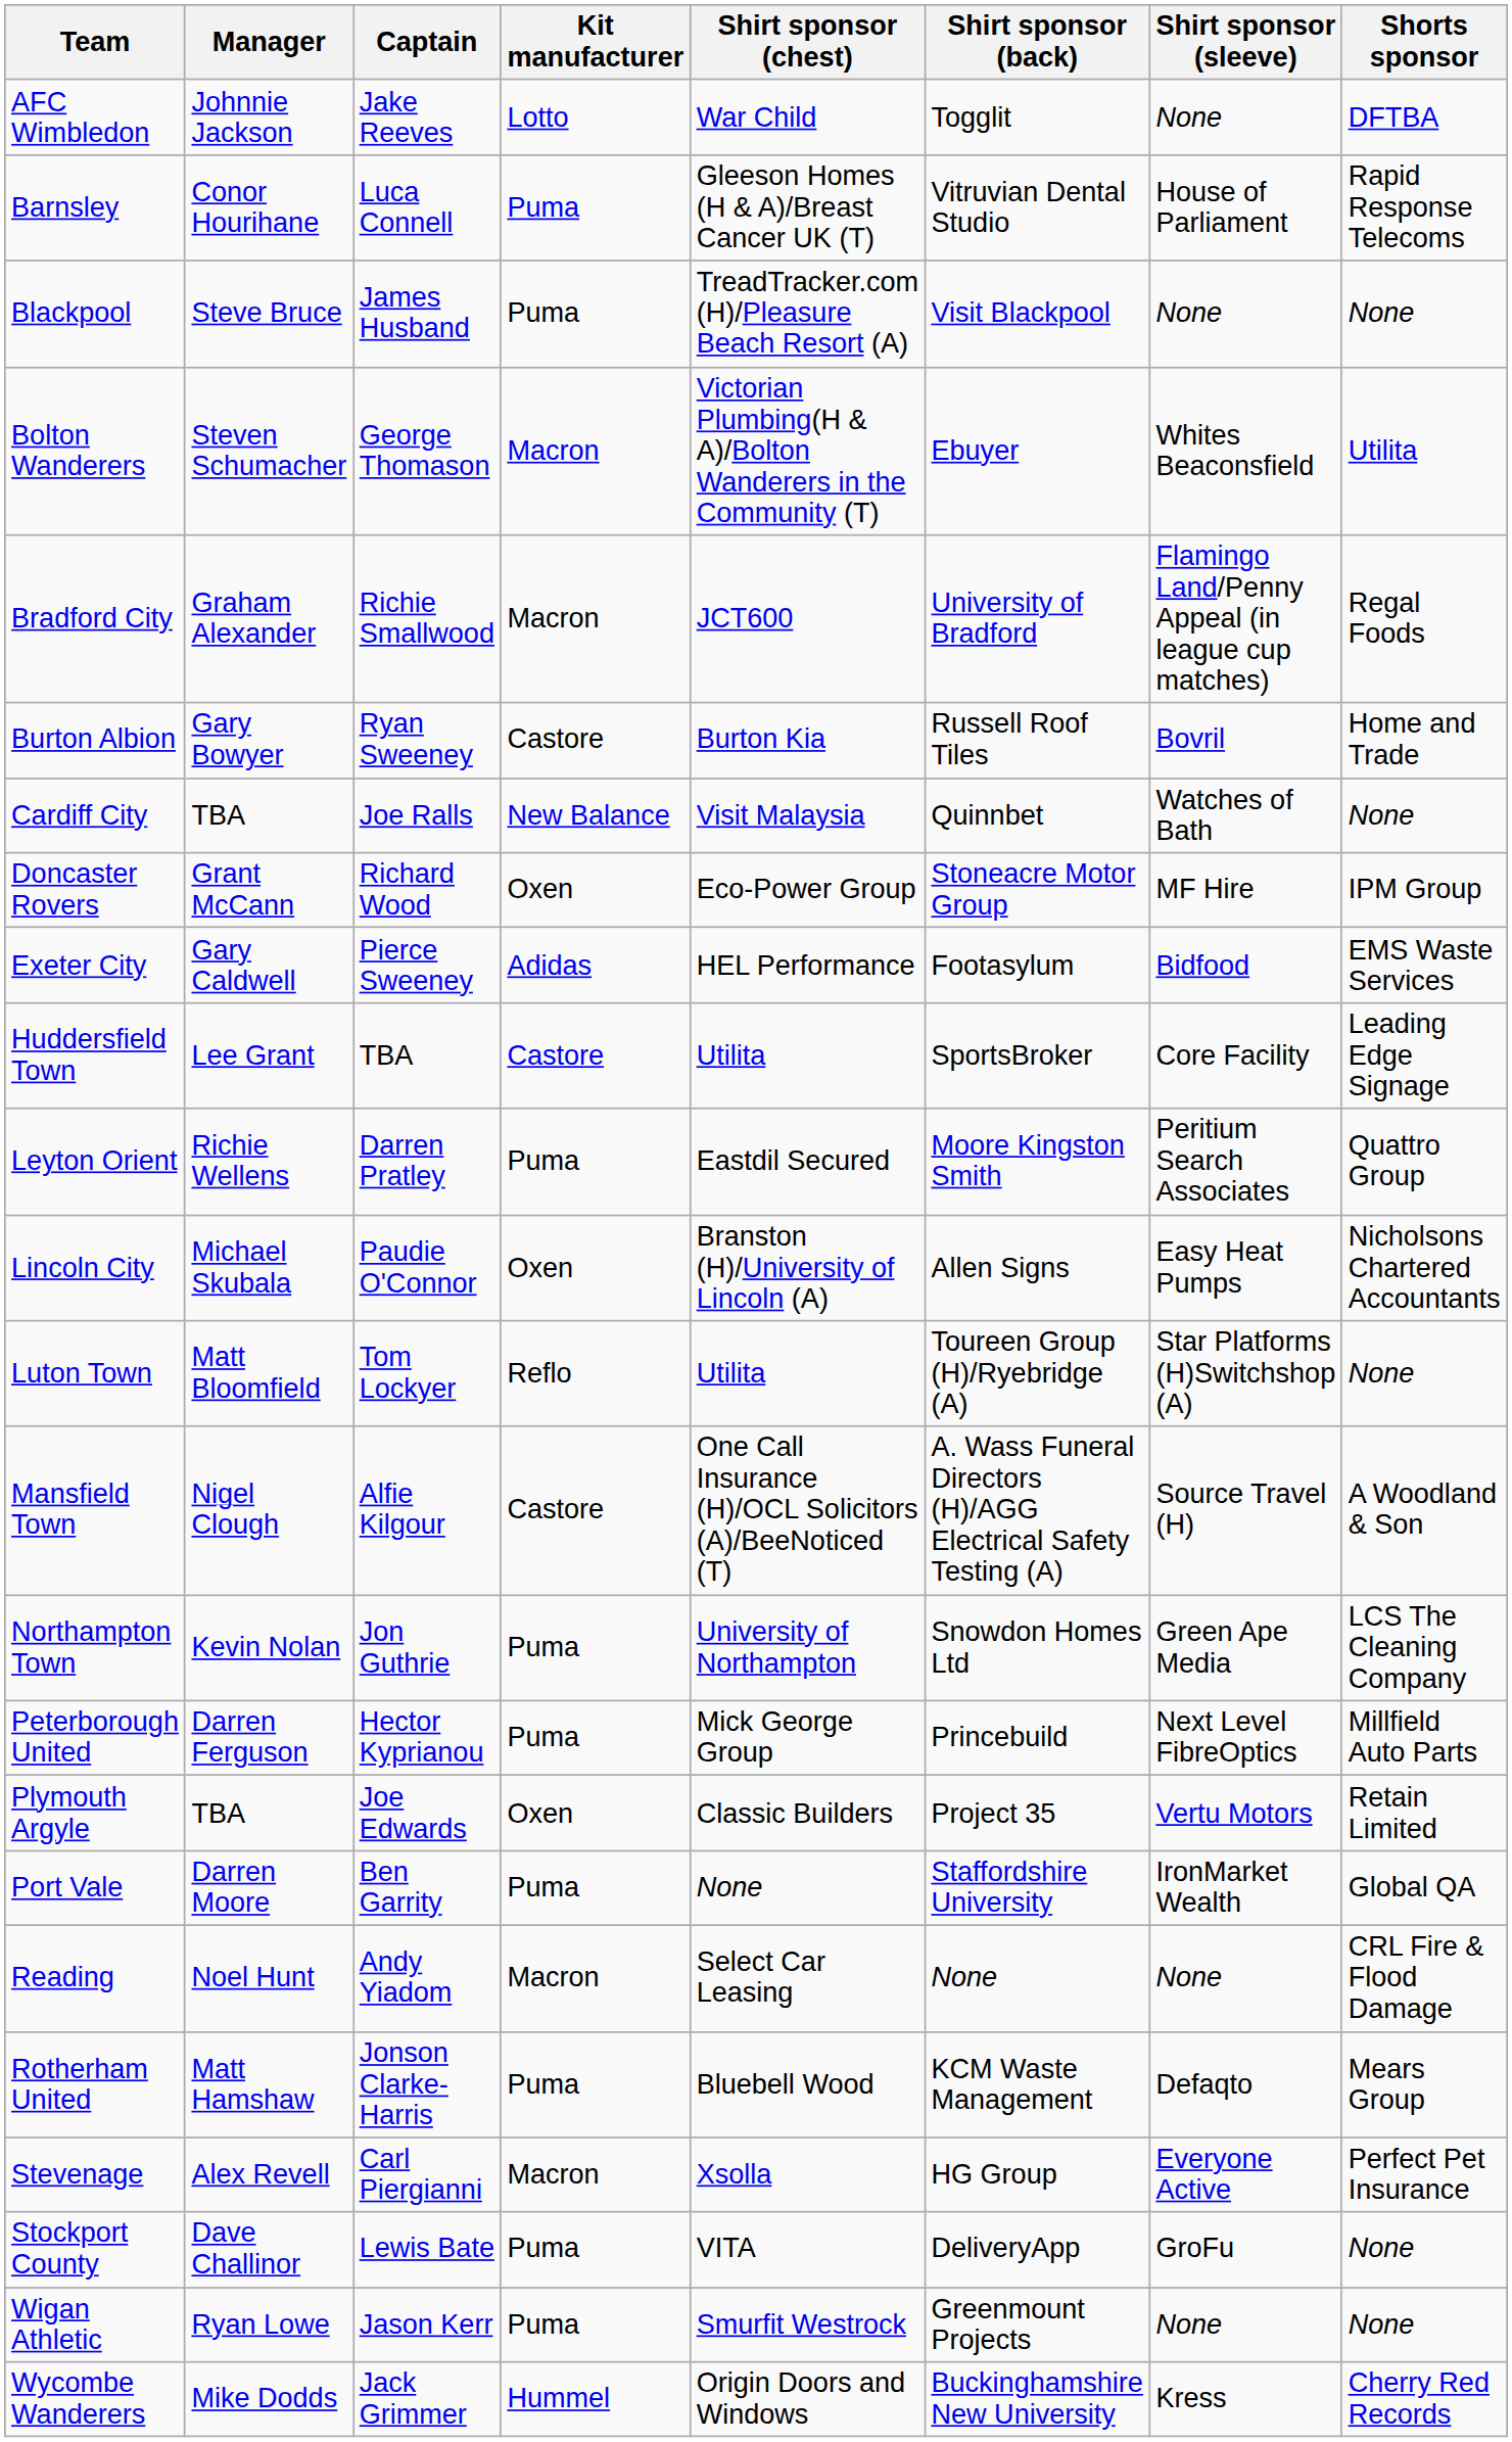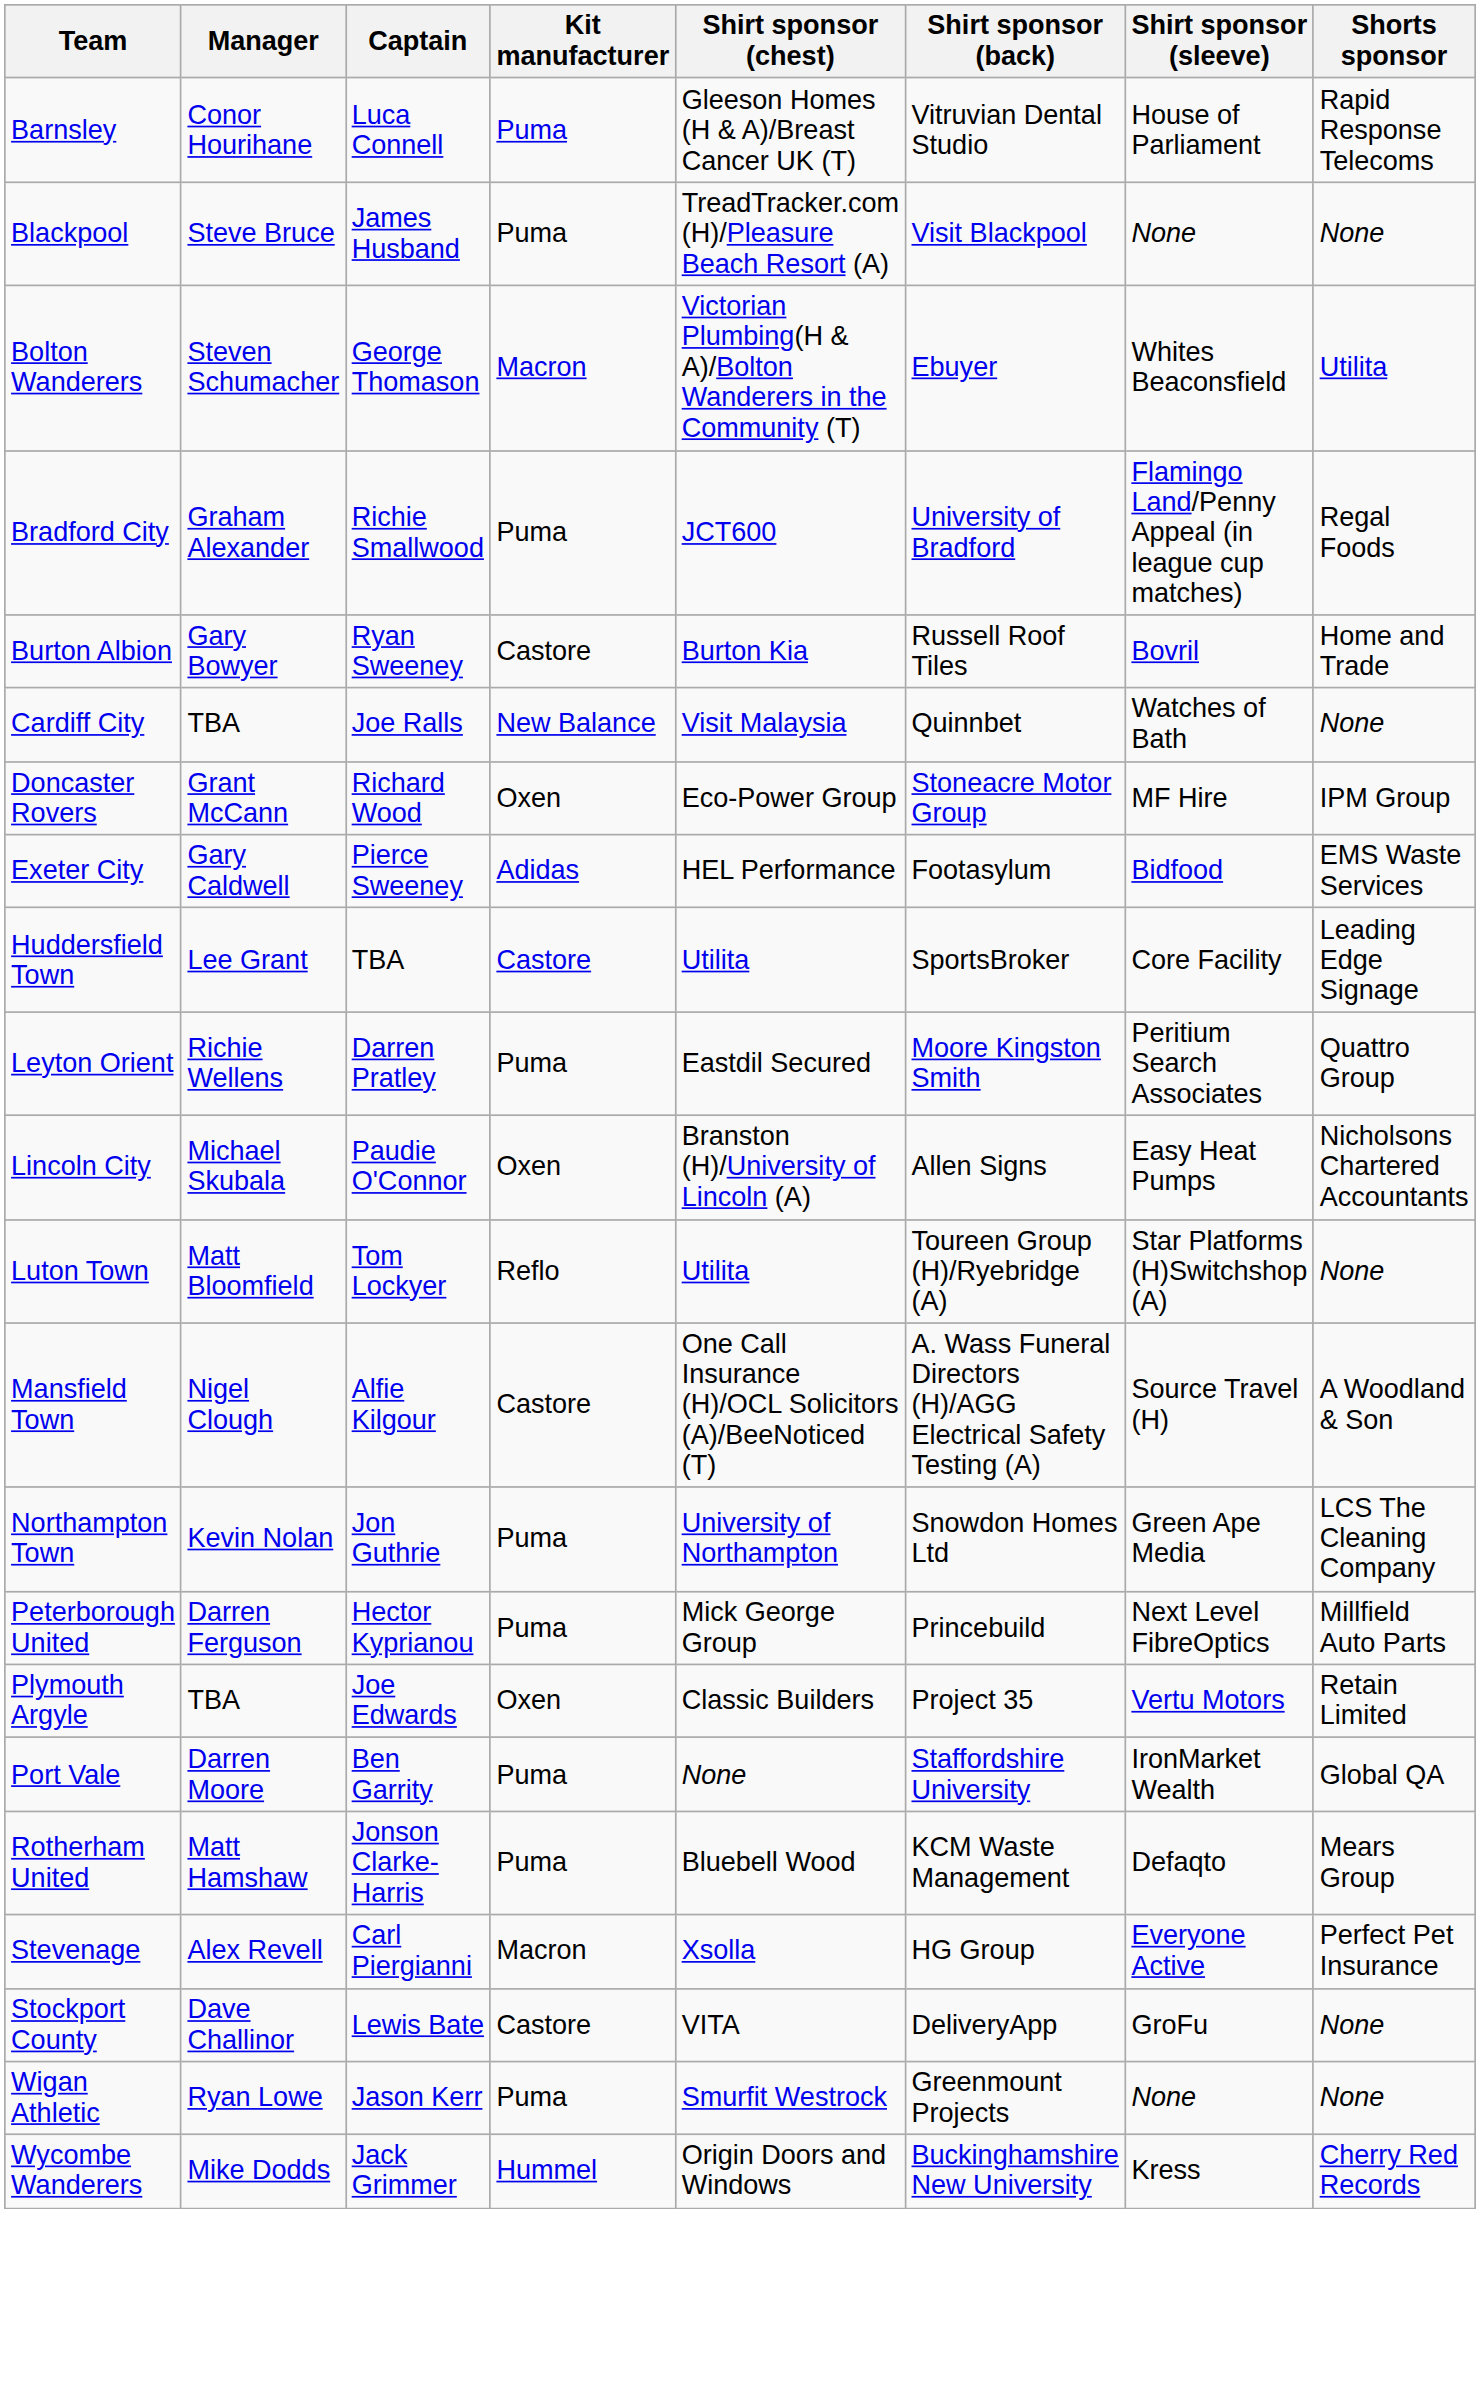- row: AFC Wimbledon | Johnnie Jackson | Jake Reeves | Lotto | War Child | Togglit | None | DFTBA
Bradford City | Kit manufacturer: Macron -> Puma
- row: Reading | Noel Hunt | Andy Yiadom | Macron | Select Car Leasing | None | None | CRL Fire & Flood Damage
Stockport County | Kit manufacturer: Puma -> Castore
